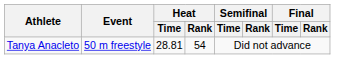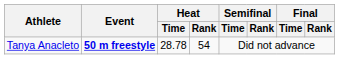Tanya Anacleto | Event: normal -> bold
Tanya Anacleto | Heat / Time: 28.81 -> 28.78
